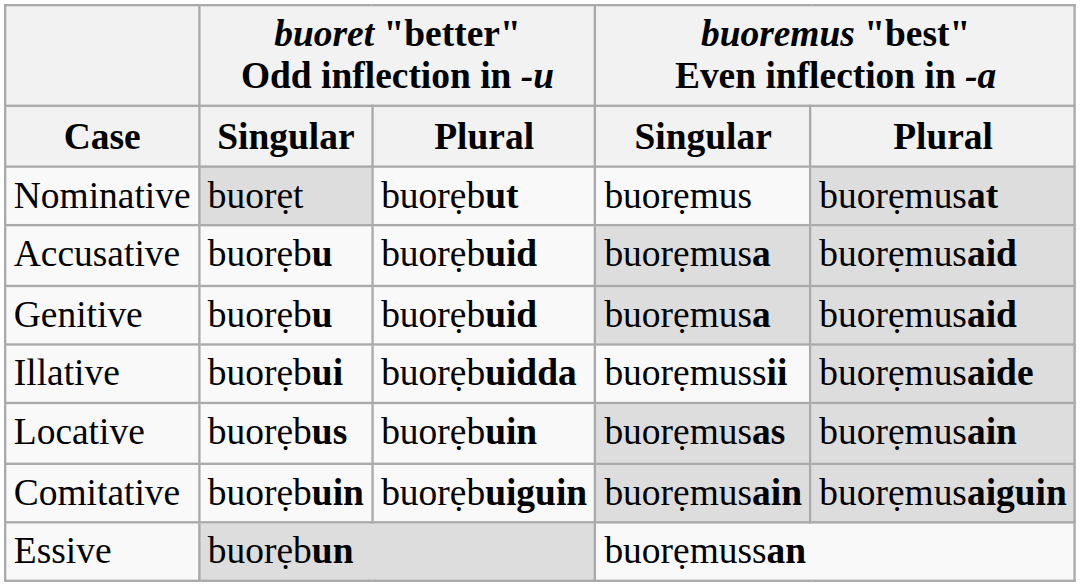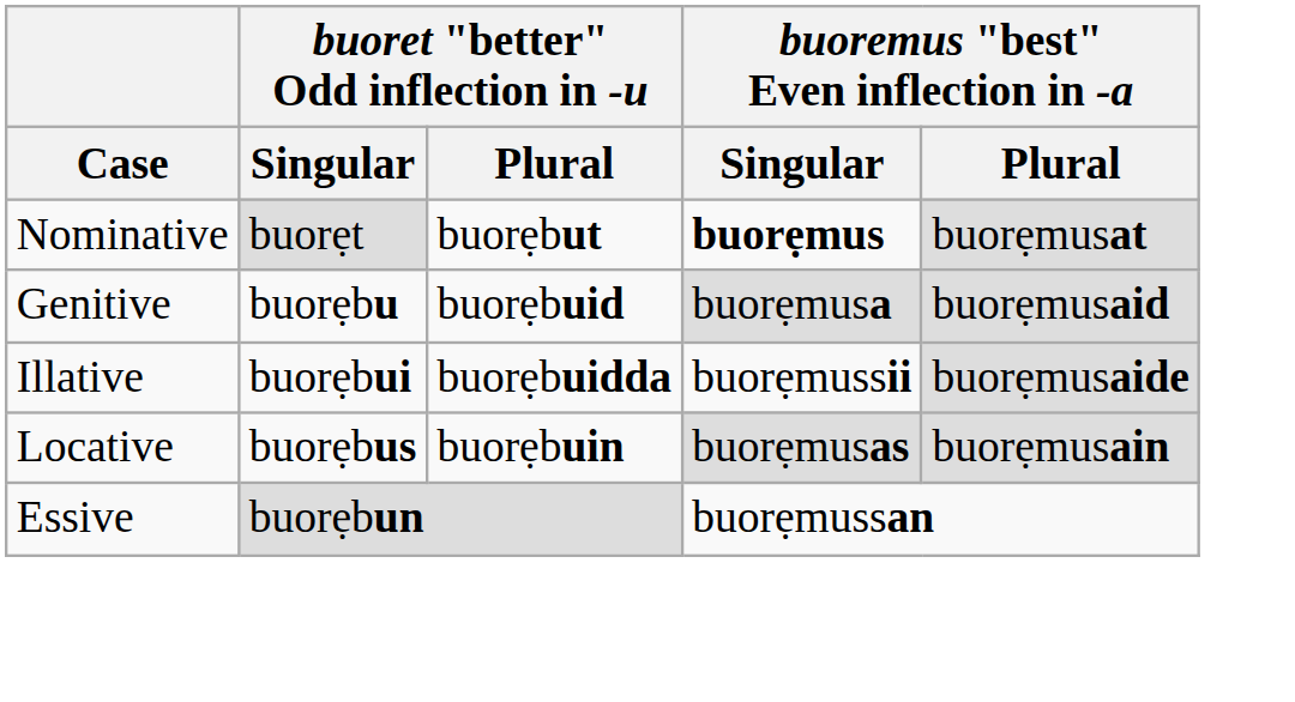Nominative | buoremus "best" Even inflection in -a / Singular: normal -> bold
- row: Accusative | buorẹbu | buorẹbuid | buorẹmusa | buorẹmusaid
- row: Comitative | buorẹbuin | buorẹbuiguin | buorẹmusain | buorẹmusaiguin
